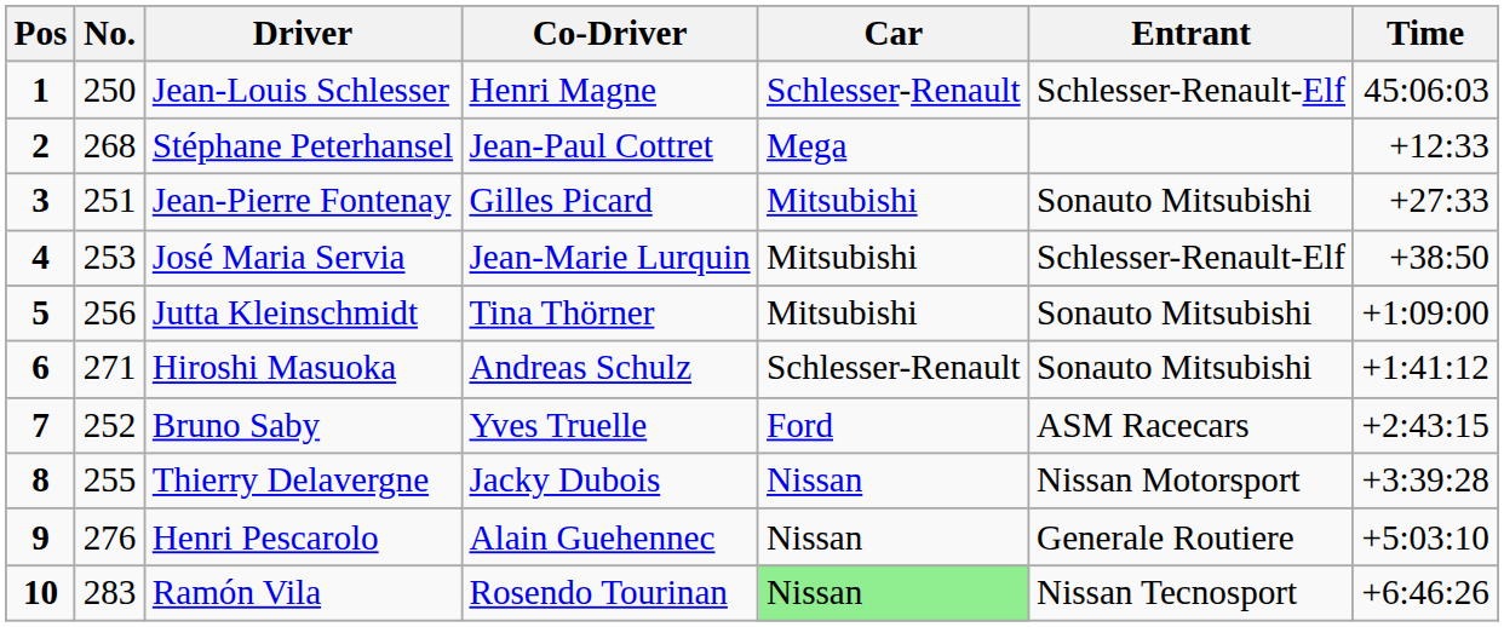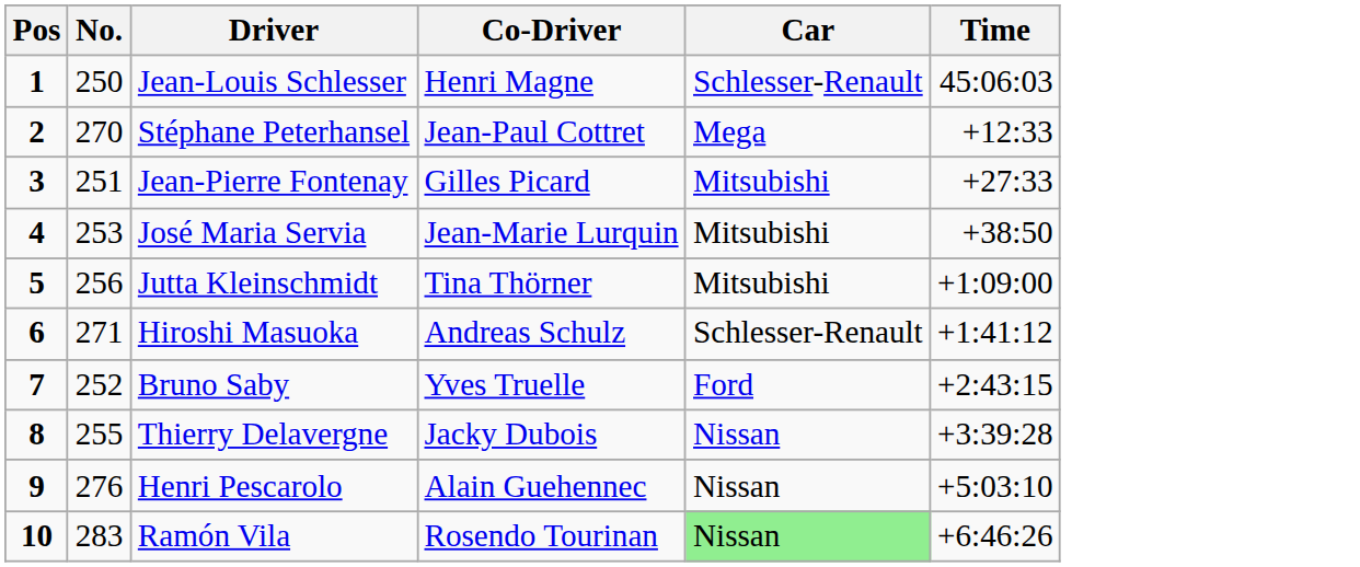- column: Entrant | Schlesser-Renault-Elf | Sonauto Mitsubishi | Schlesser-Renault-Elf | Sonauto Mitsubishi | Sonauto Mitsubishi | ASM Racecars | Nissan Motorsport | Generale Routiere | Nissan Tecnosport
Stéphane Peterhansel | No.: 268 -> 270
